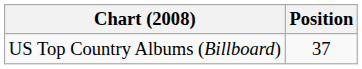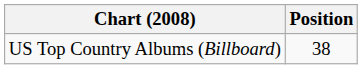US Top Country Albums (Billboard) | Position: 37 -> 38
